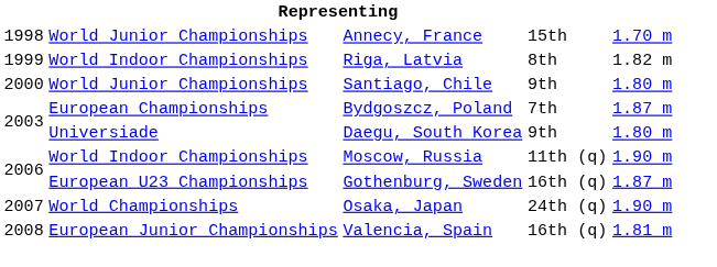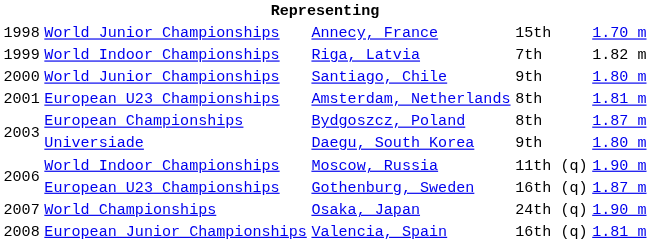Riga, Latvia | column 4: 8th -> 7th
+ row: 2001 | European U23 Championships | Amsterdam, Netherlands | 8th | 1.81 m
Bydgoszcz, Poland | column 4: 7th -> 8th
